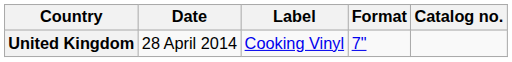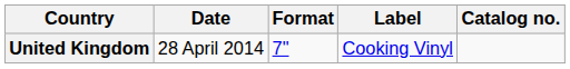columns swapped: Format <-> Label
